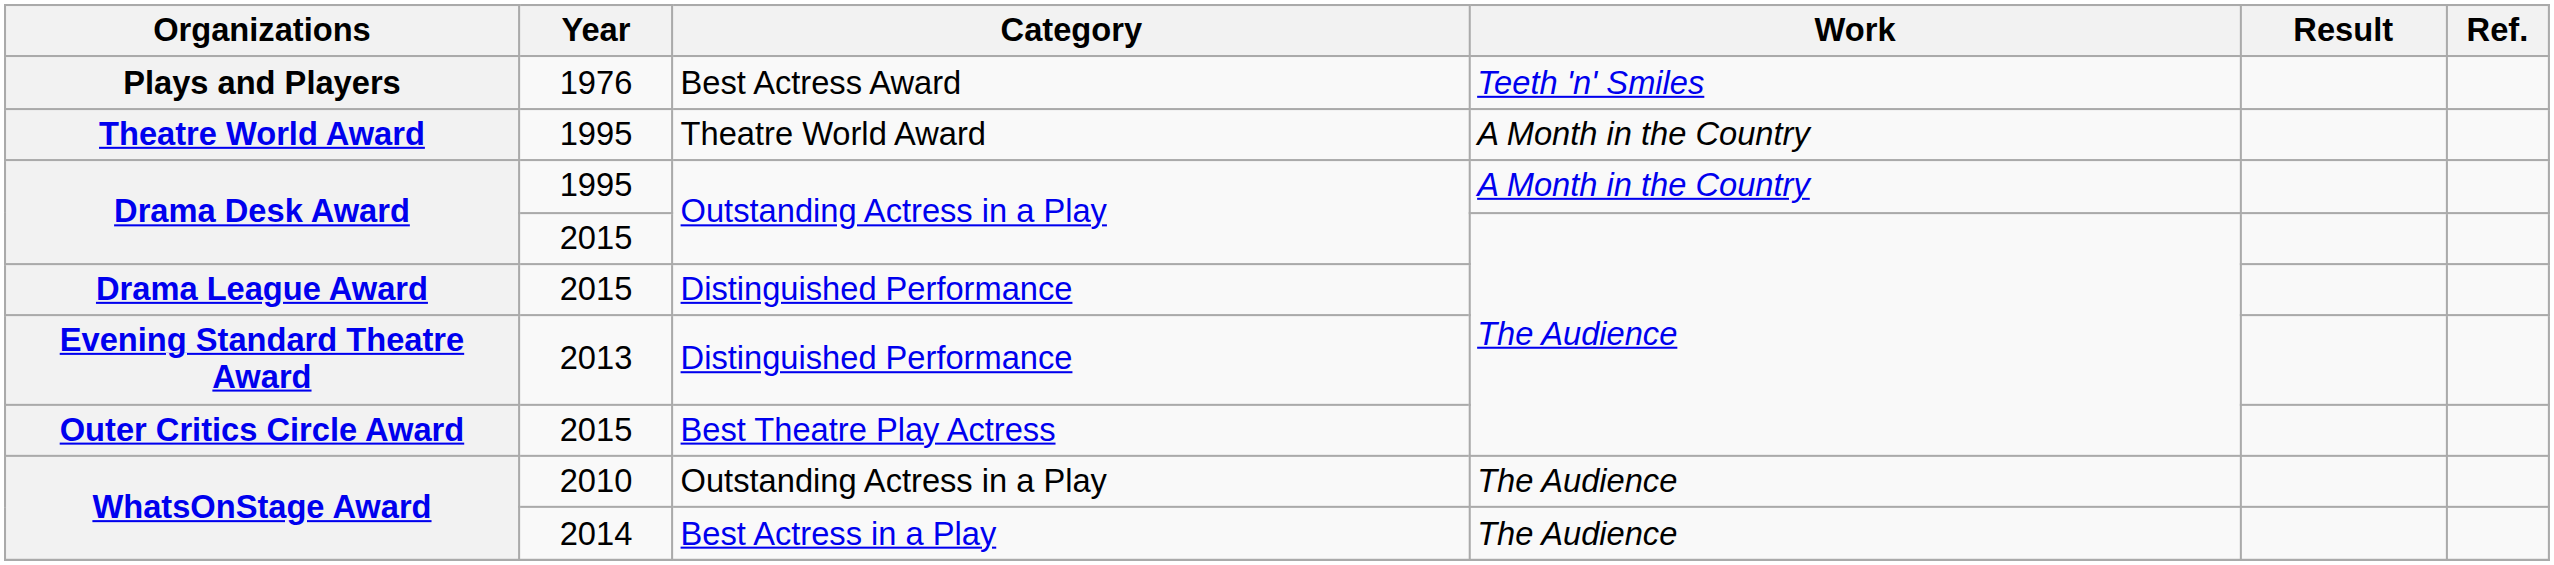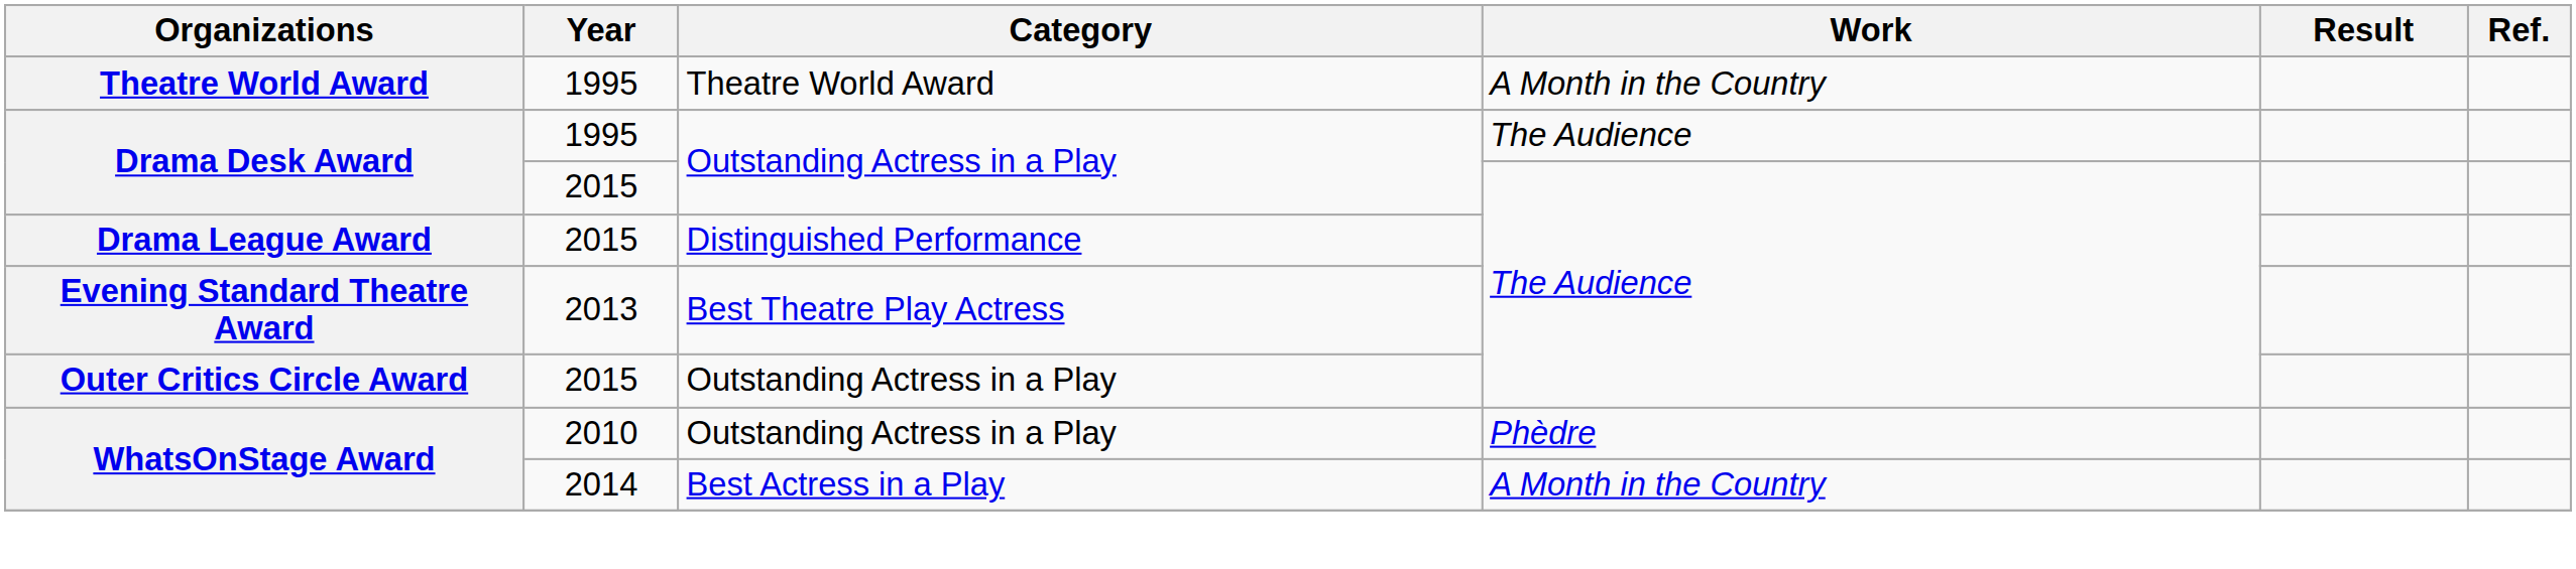- row: Plays and Players | 1976 | Best Actress Award | Teeth 'n' Smiles
Drama Desk Award / 1995 | Work: A Month in the Country -> The Audience
Evening Standard Theatre Award | Category: Distinguished Performance -> Best Theatre Play Actress
Outer Critics Circle Award | Category: Best Theatre Play Actress -> Outstanding Actress in a Play
WhatsOnStage Award / 2010 | Work: The Audience -> Phèdre
WhatsOnStage Award / 2014 | Work: The Audience -> A Month in the Country
